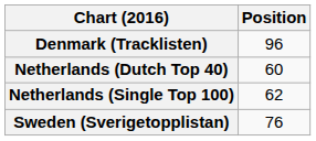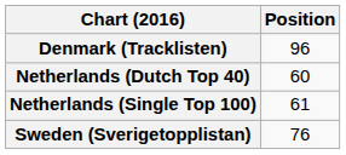Netherlands (Single Top 100) | Position: 62 -> 61
